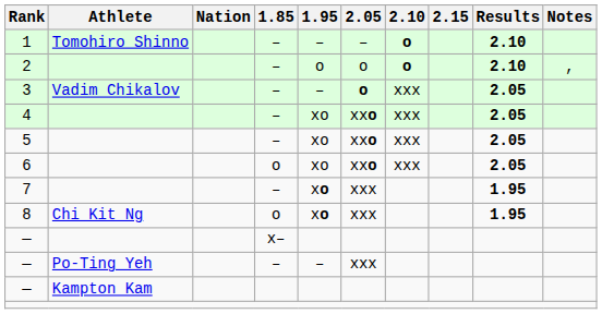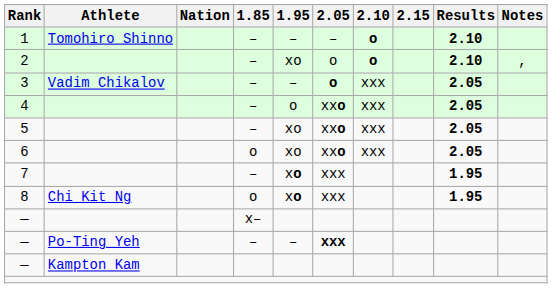2 | 1.95: o -> xo
4 | 1.95: xo -> o
— / Po-Ting Yeh | 2.05: normal -> bold
